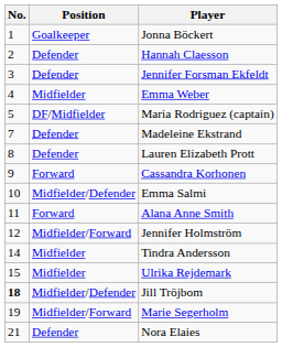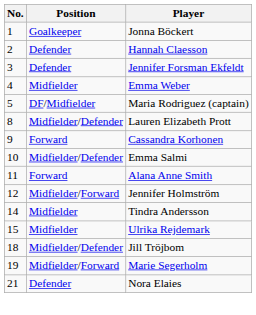- row: 7 | Defender | Madeleine Ekstrand
Lauren Elizabeth Prott | Position: Defender -> Midfielder/Defender
Jill Tröjbom | No.: bold -> normal
